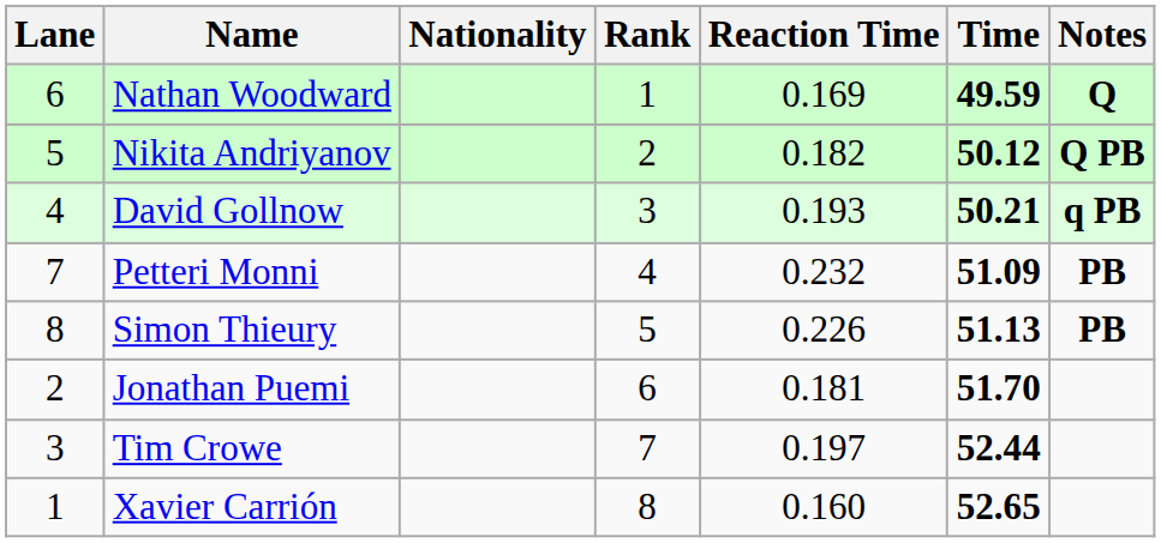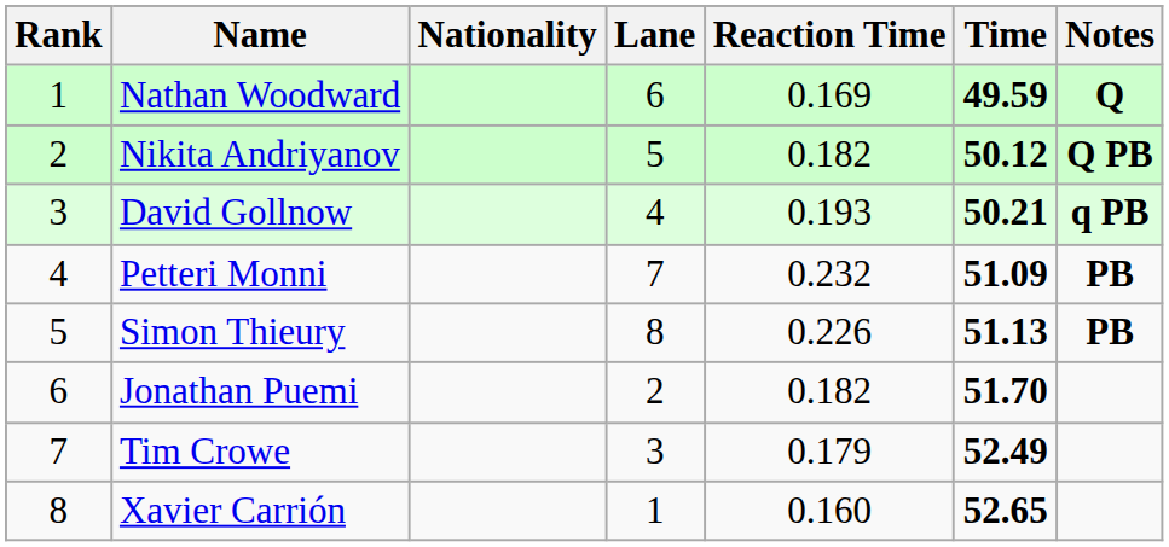columns swapped: Rank <-> Lane
Jonathan Puemi | Reaction Time: 0.181 -> 0.182
Tim Crowe | Reaction Time: 0.197 -> 0.179
Tim Crowe | Time: 52.44 -> 52.49
